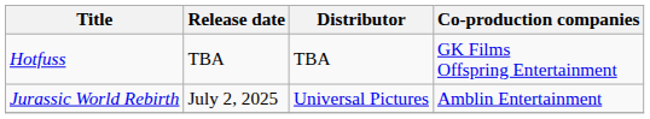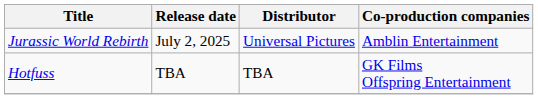rows swapped: Jurassic World Rebirth <-> Hotfuss
